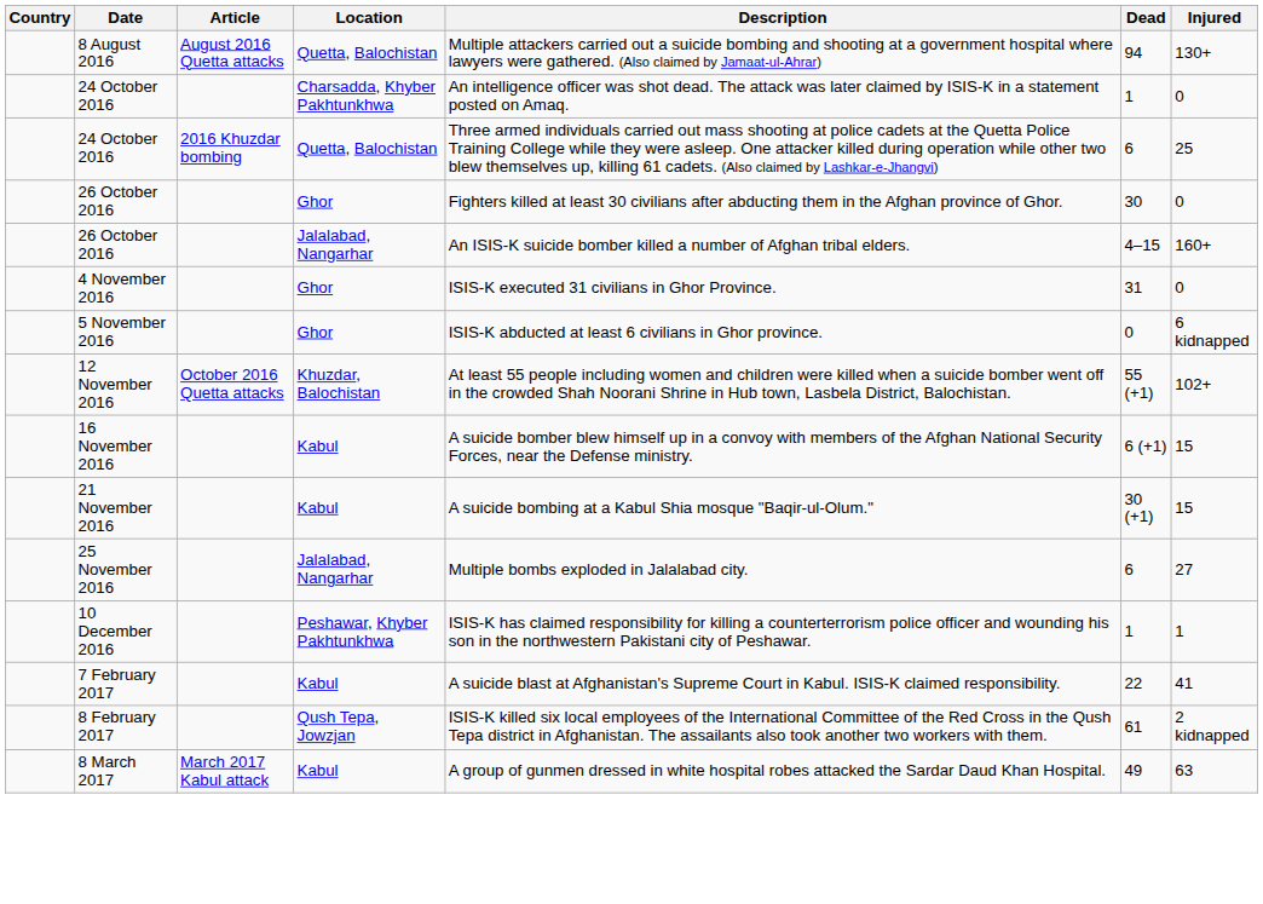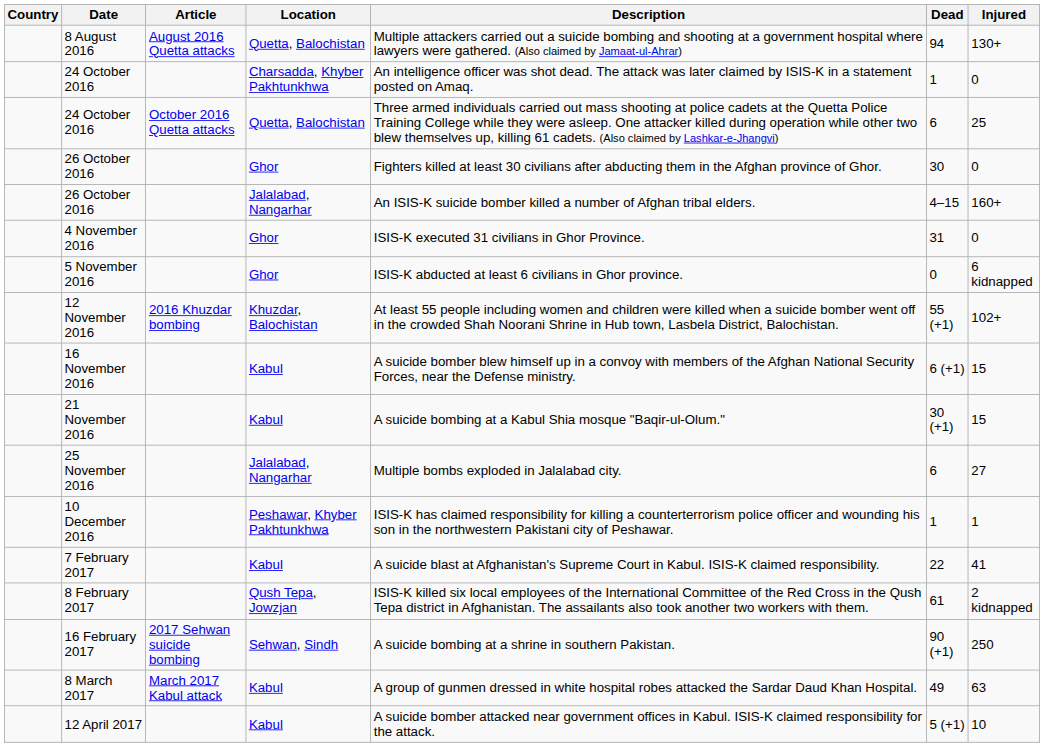24 October 2016 / Quetta, Balochistan | Article: 2016 Khuzdar bombing -> October 2016 Quetta attacks
12 November 2016 | Article: October 2016 Quetta attacks -> 2016 Khuzdar bombing
+ row: 16 February 2017 | 2017 Sehwan suicide bombing | Sehwan, Sindh | A suicide bombing at a shrine in southern Pakistan. | 90 (+1) | 250
+ row: 12 April 2017 | Kabul | A suicide bomber attacked near government offices in Kabul. ISIS-K claimed responsibility for the attack. | 5 (+1) | 10
